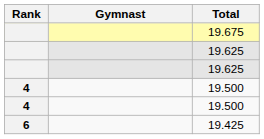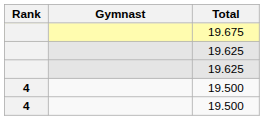- row: 6 | 19.425
